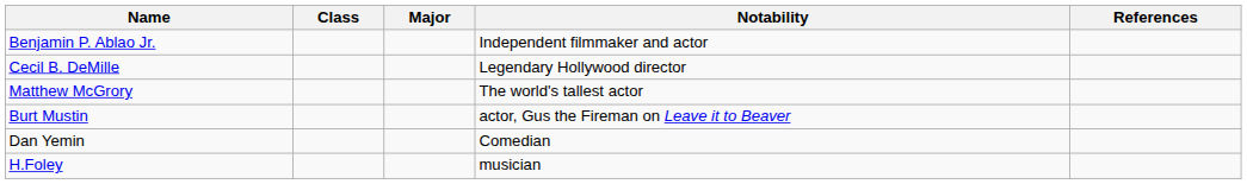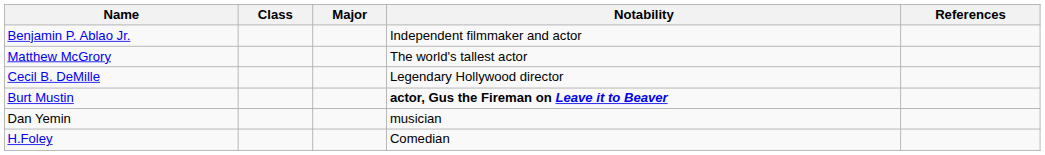rows swapped: Matthew McGrory <-> Cecil B. DeMille
Burt Mustin | Notability: normal -> bold
Dan Yemin | Notability: Comedian -> musician
H.Foley | Notability: musician -> Comedian
